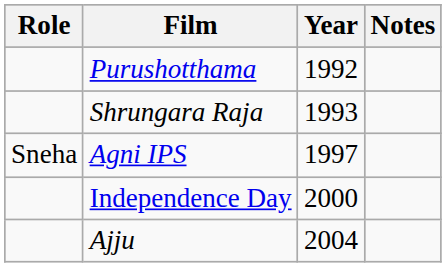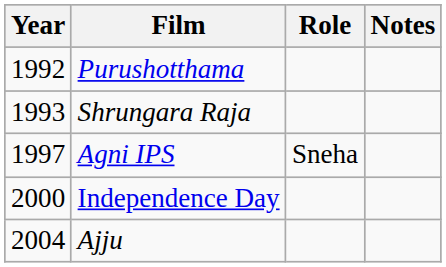columns swapped: Year <-> Role
